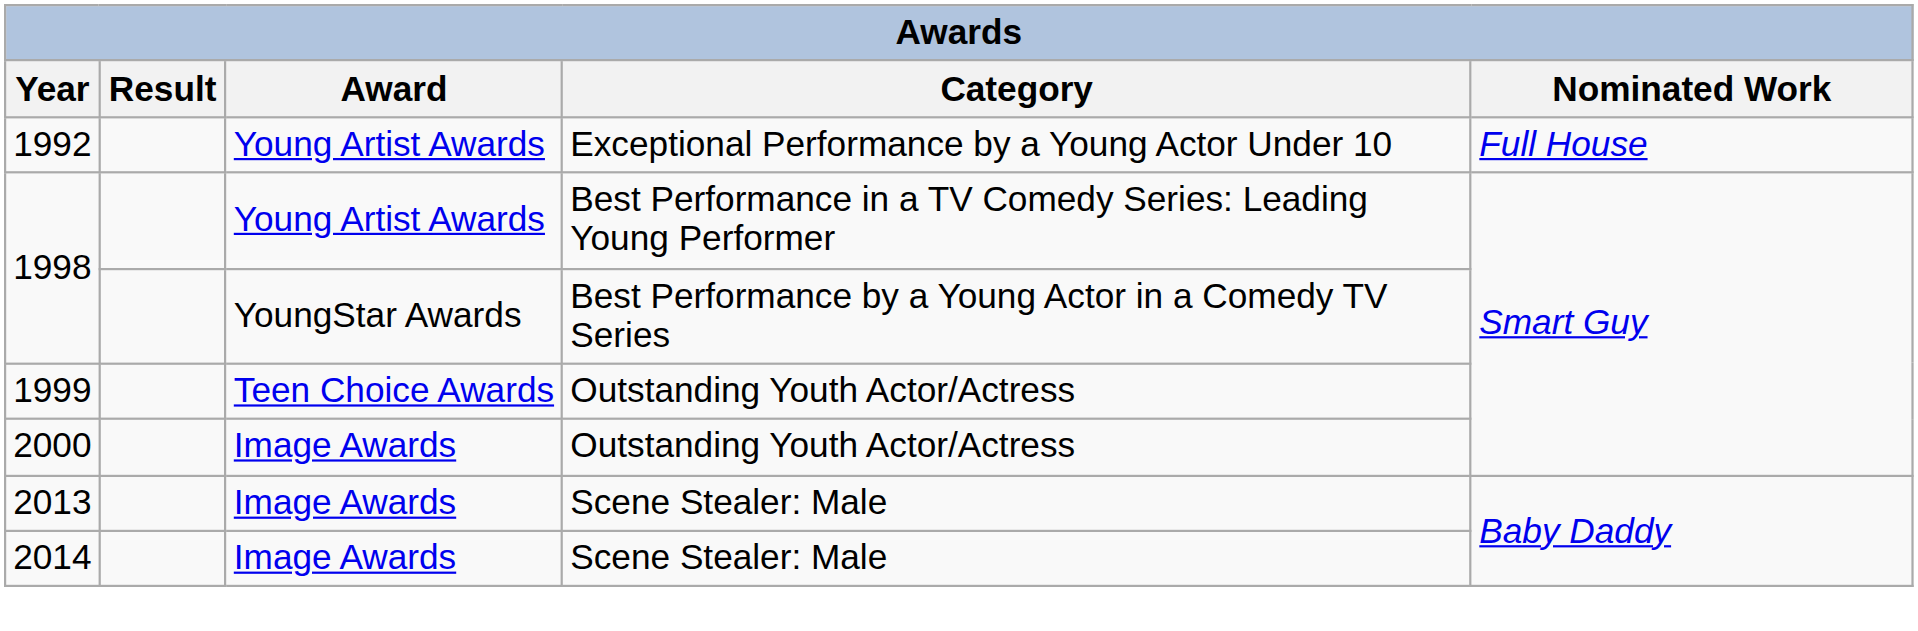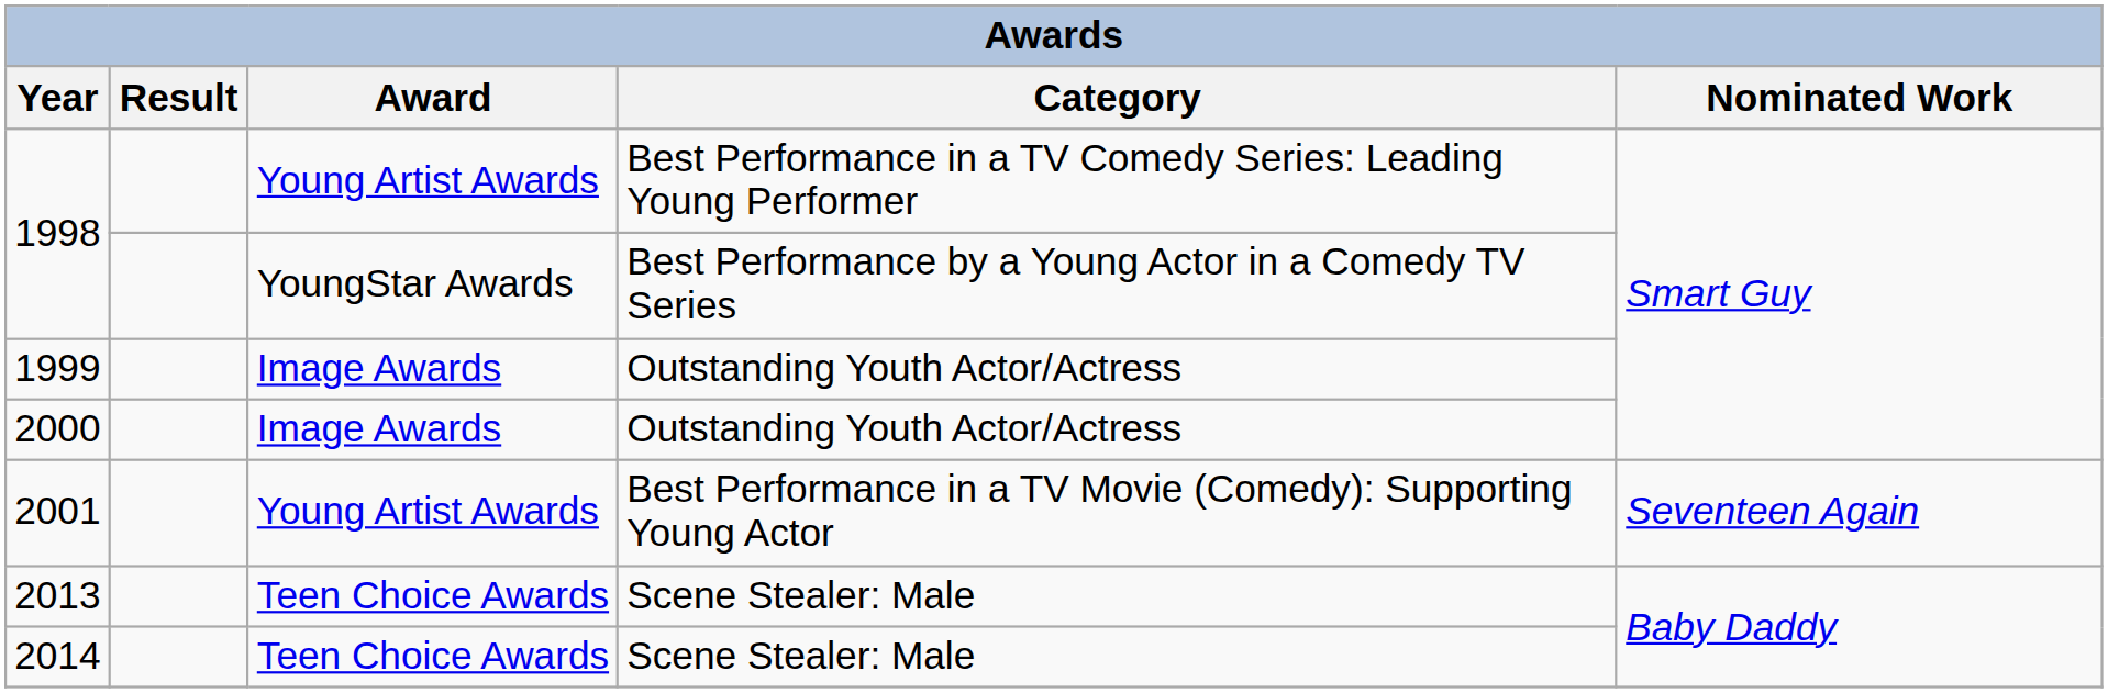- row: 1992 | Young Artist Awards | Exceptional Performance by a Young Actor Under 10 | Full House
1999 | Award: Teen Choice Awards -> Image Awards
+ row: 2001 | Young Artist Awards | Best Performance in a TV Movie (Comedy): Supporting Young Actor | Seventeen Again
2013 | Award: Image Awards -> Teen Choice Awards
2014 | Award: Image Awards -> Teen Choice Awards
